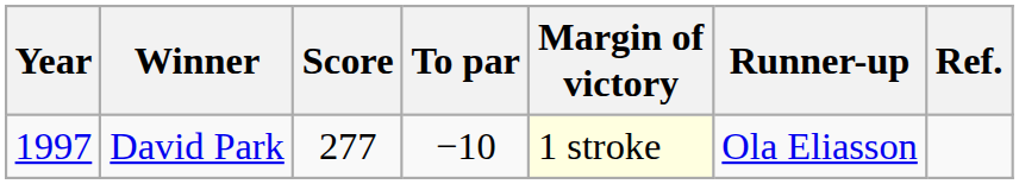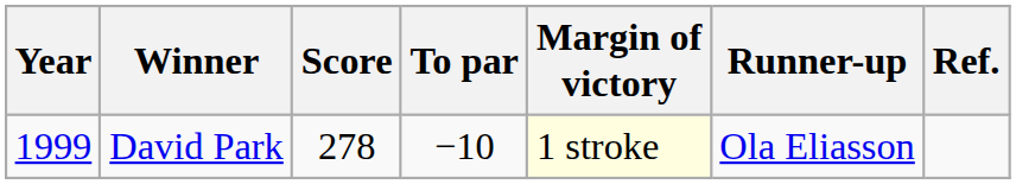David Park | Year: 1997 -> 1999
David Park | Score: 277 -> 278
